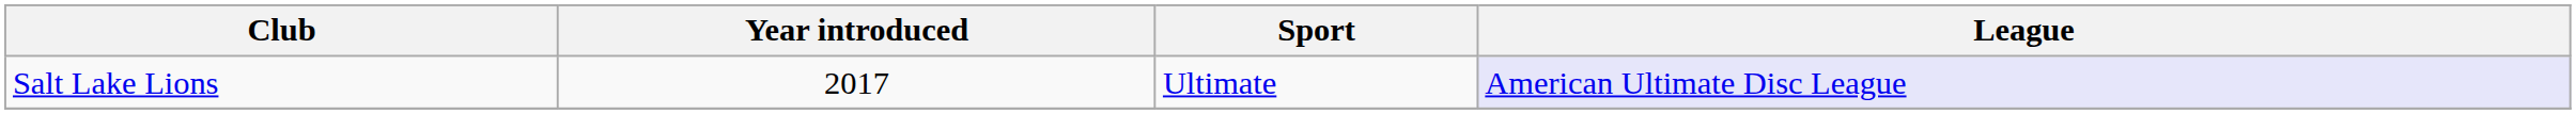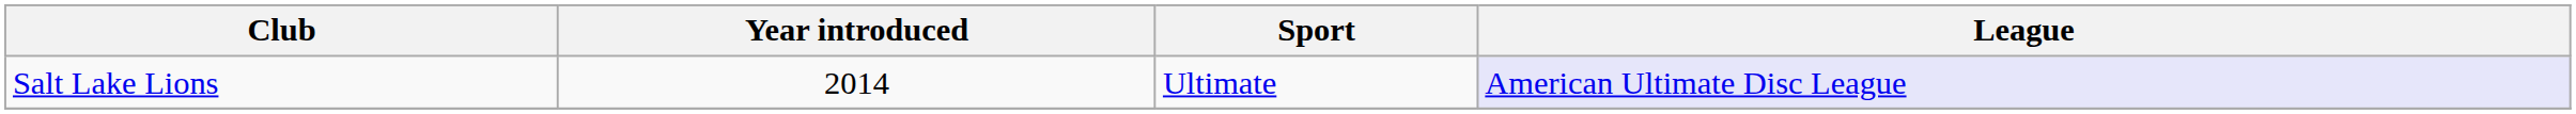Salt Lake Lions | Year introduced: 2017 -> 2014
